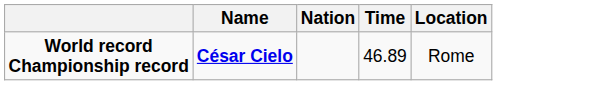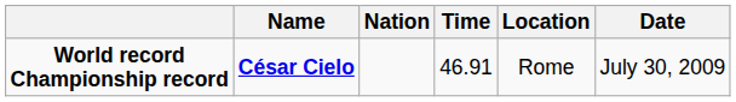+ column: Date | July 30, 2009
World record Championship record | Time: 46.89 -> 46.91
